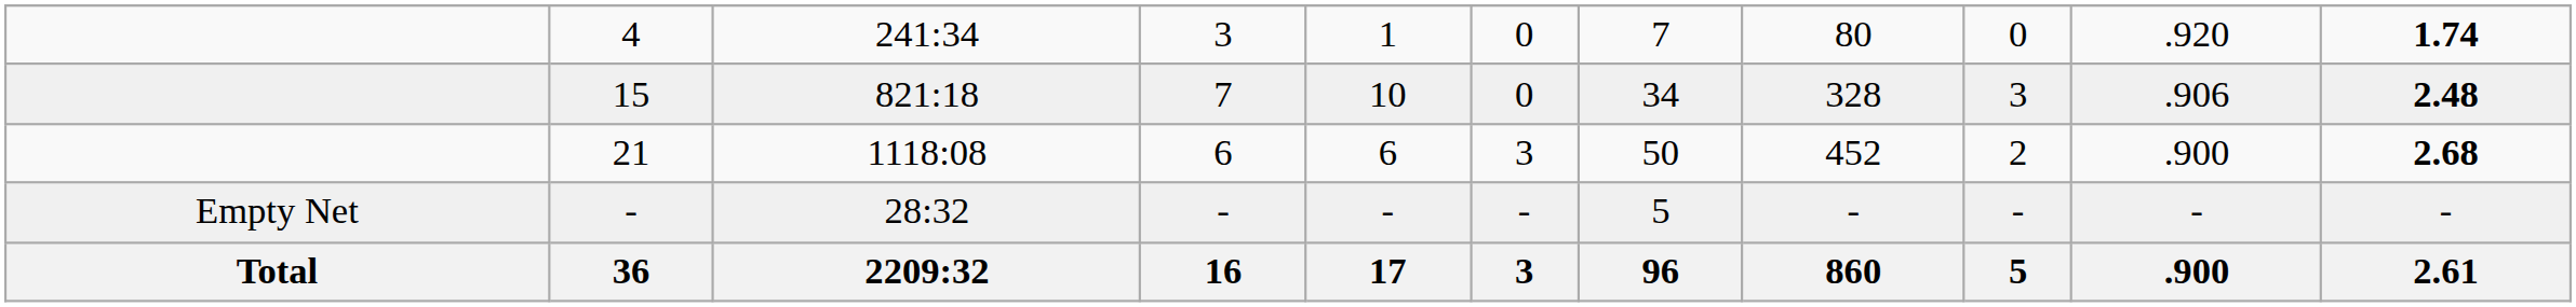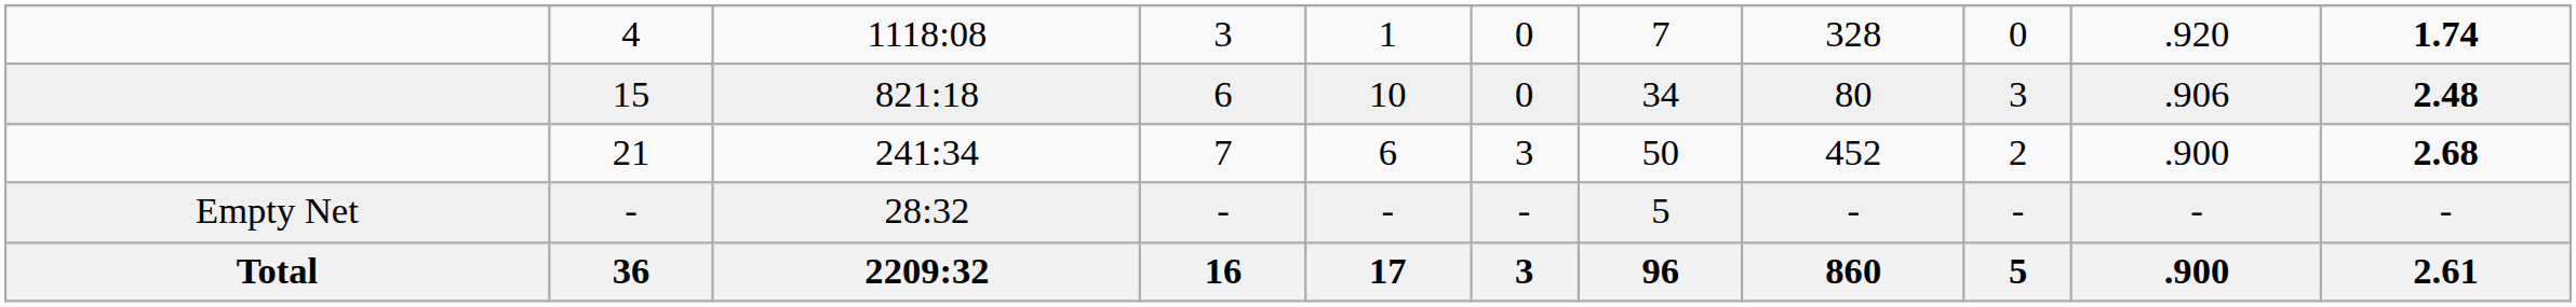4 | column 3: 241:34 -> 1118:08
4 | column 8: 80 -> 328
15 | column 4: 7 -> 6
15 | column 8: 328 -> 80
21 | column 3: 1118:08 -> 241:34
21 | column 4: 6 -> 7
